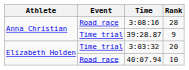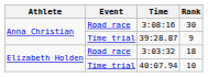3:08:16 | Rank: 28 -> 30
3:03:32 | Event: Time trial -> Road race
3:03:32 | Rank: 20 -> 18
40:07.94 | Event: Road race -> Time trial
